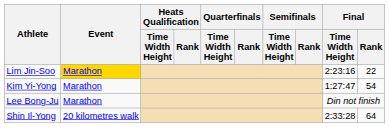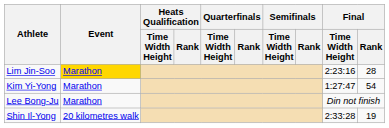Lim Jin-Soo | Final / Rank: 22 -> 28
Shin Il-Yong | Final / Rank: 64 -> 19
